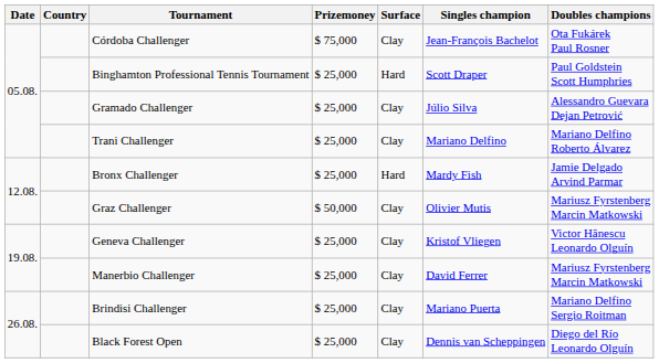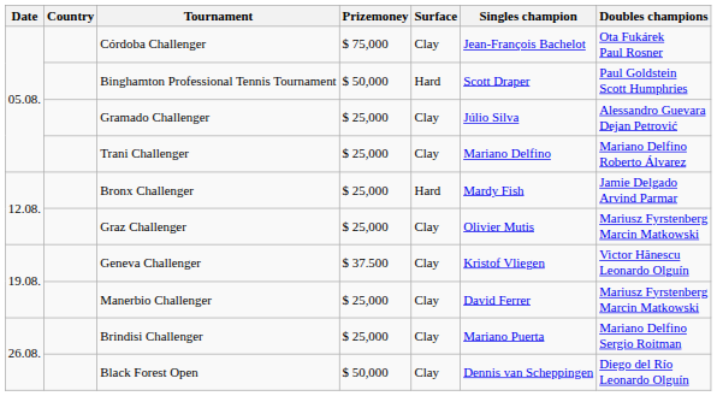Binghamton Professional Tennis Tournament | Prizemoney: $ 25,000 -> $ 50,000
Graz Challenger | Prizemoney: $ 50,000 -> $ 25,000
Geneva Challenger | Prizemoney: $ 25,000 -> $ 37.500
Black Forest Open | Prizemoney: $ 25,000 -> $ 50,000
